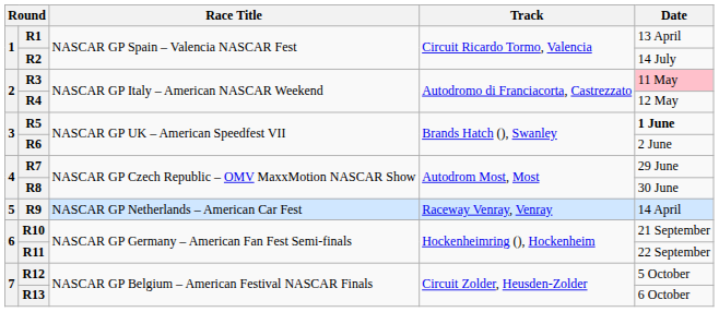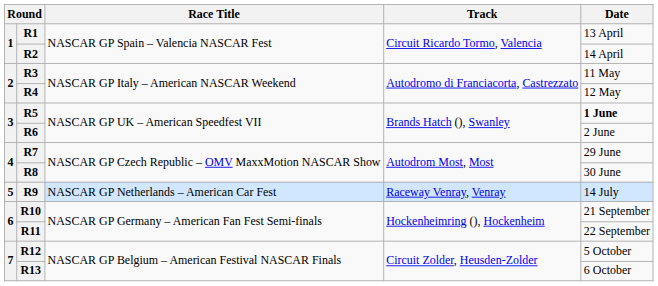R2 | Date: 14 July -> 14 April
R3 | Date: pink background -> no background
R9 | Date: 14 April -> 14 July
